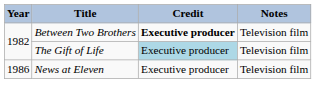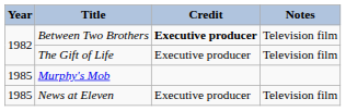The Gift of Life | Credit: lightblue background -> no background
+ row: 1985 | Murphy's Mob
News at Eleven | Year: 1986 -> 1985
